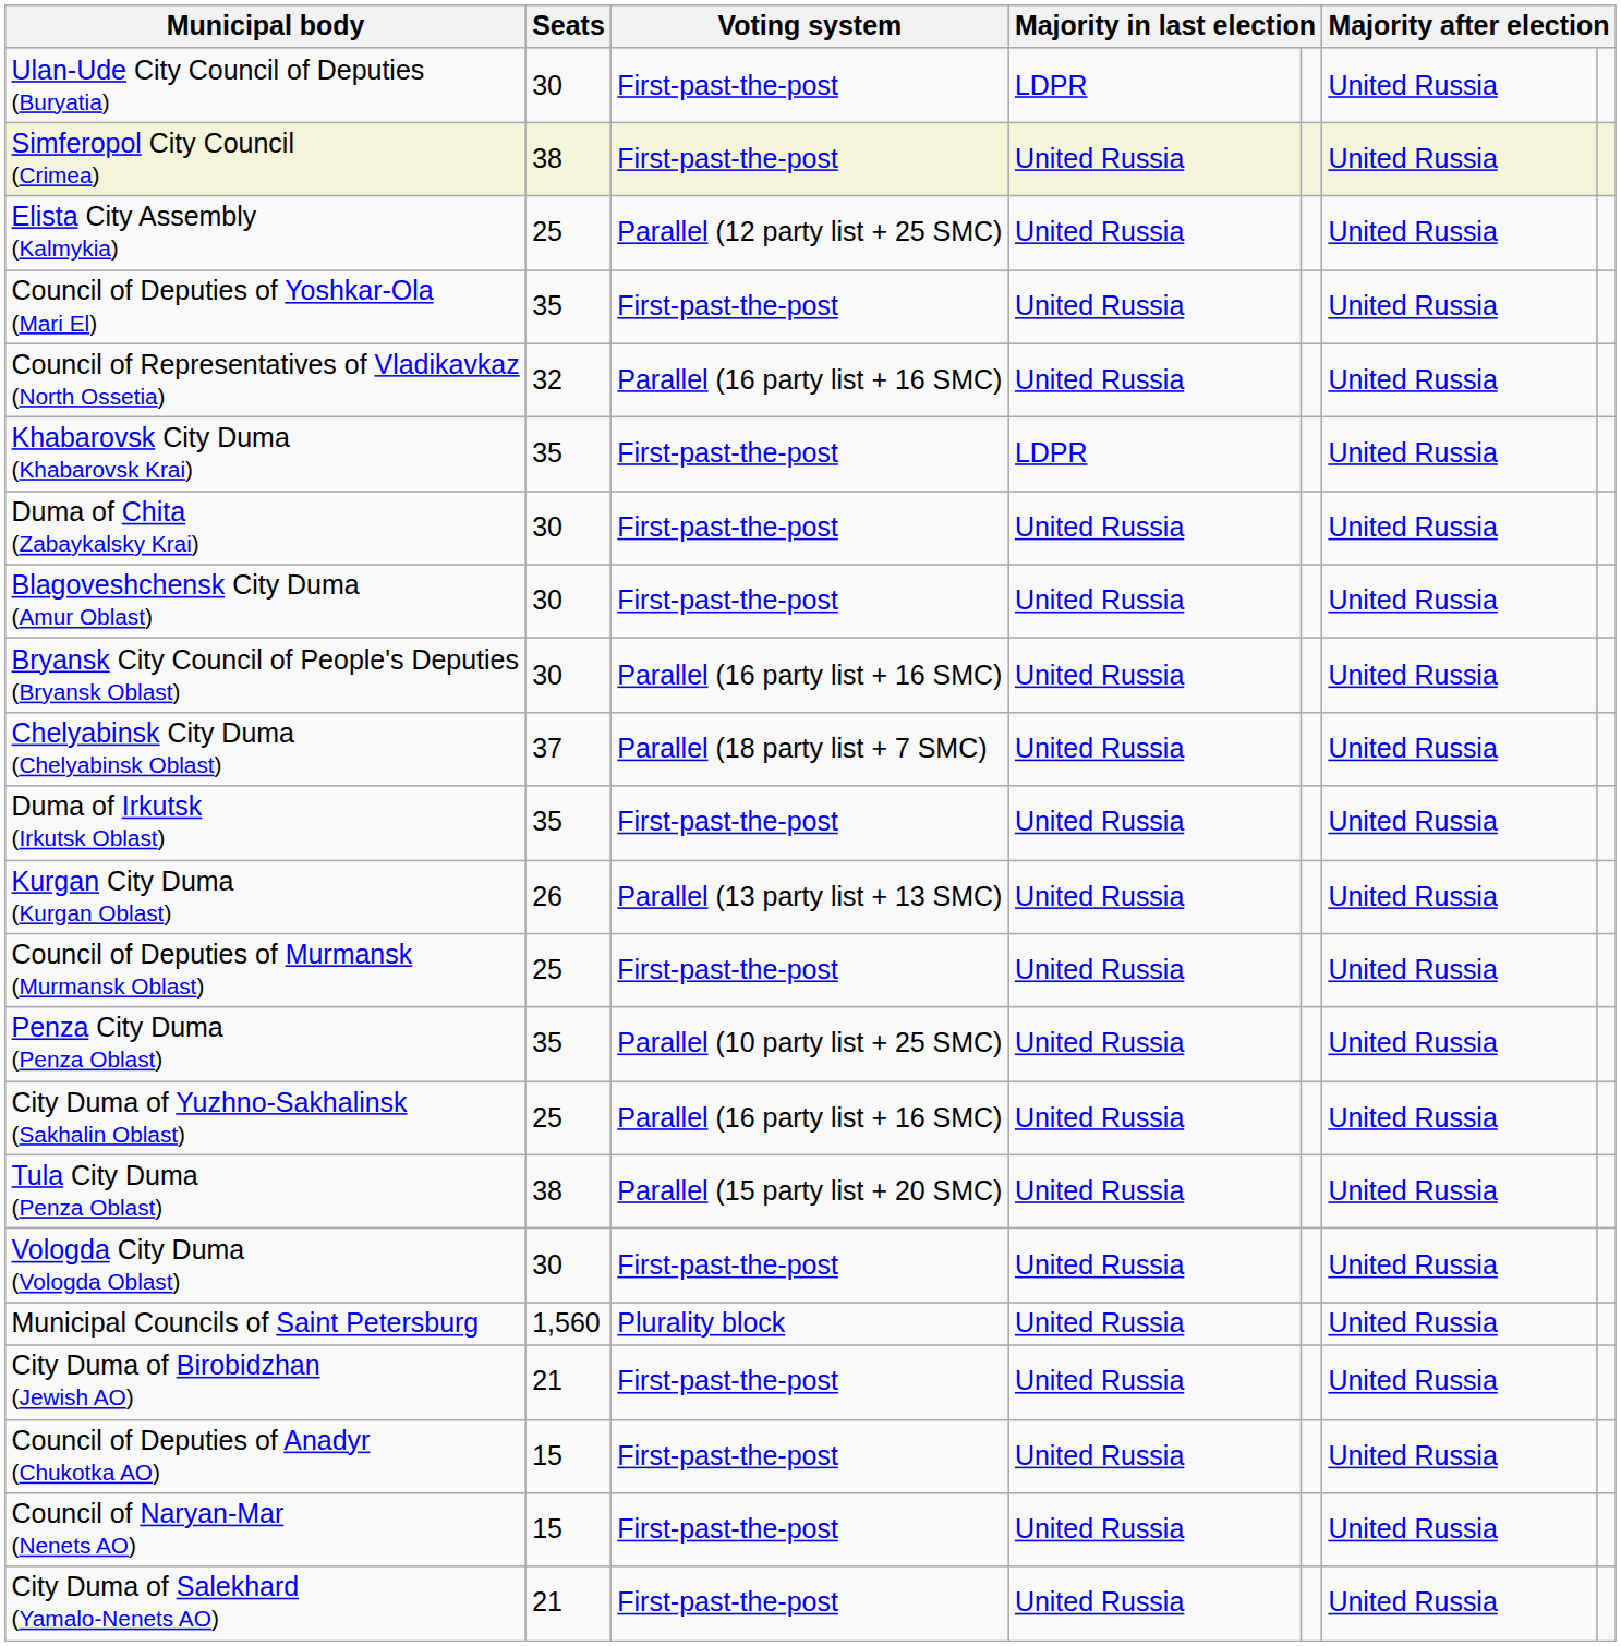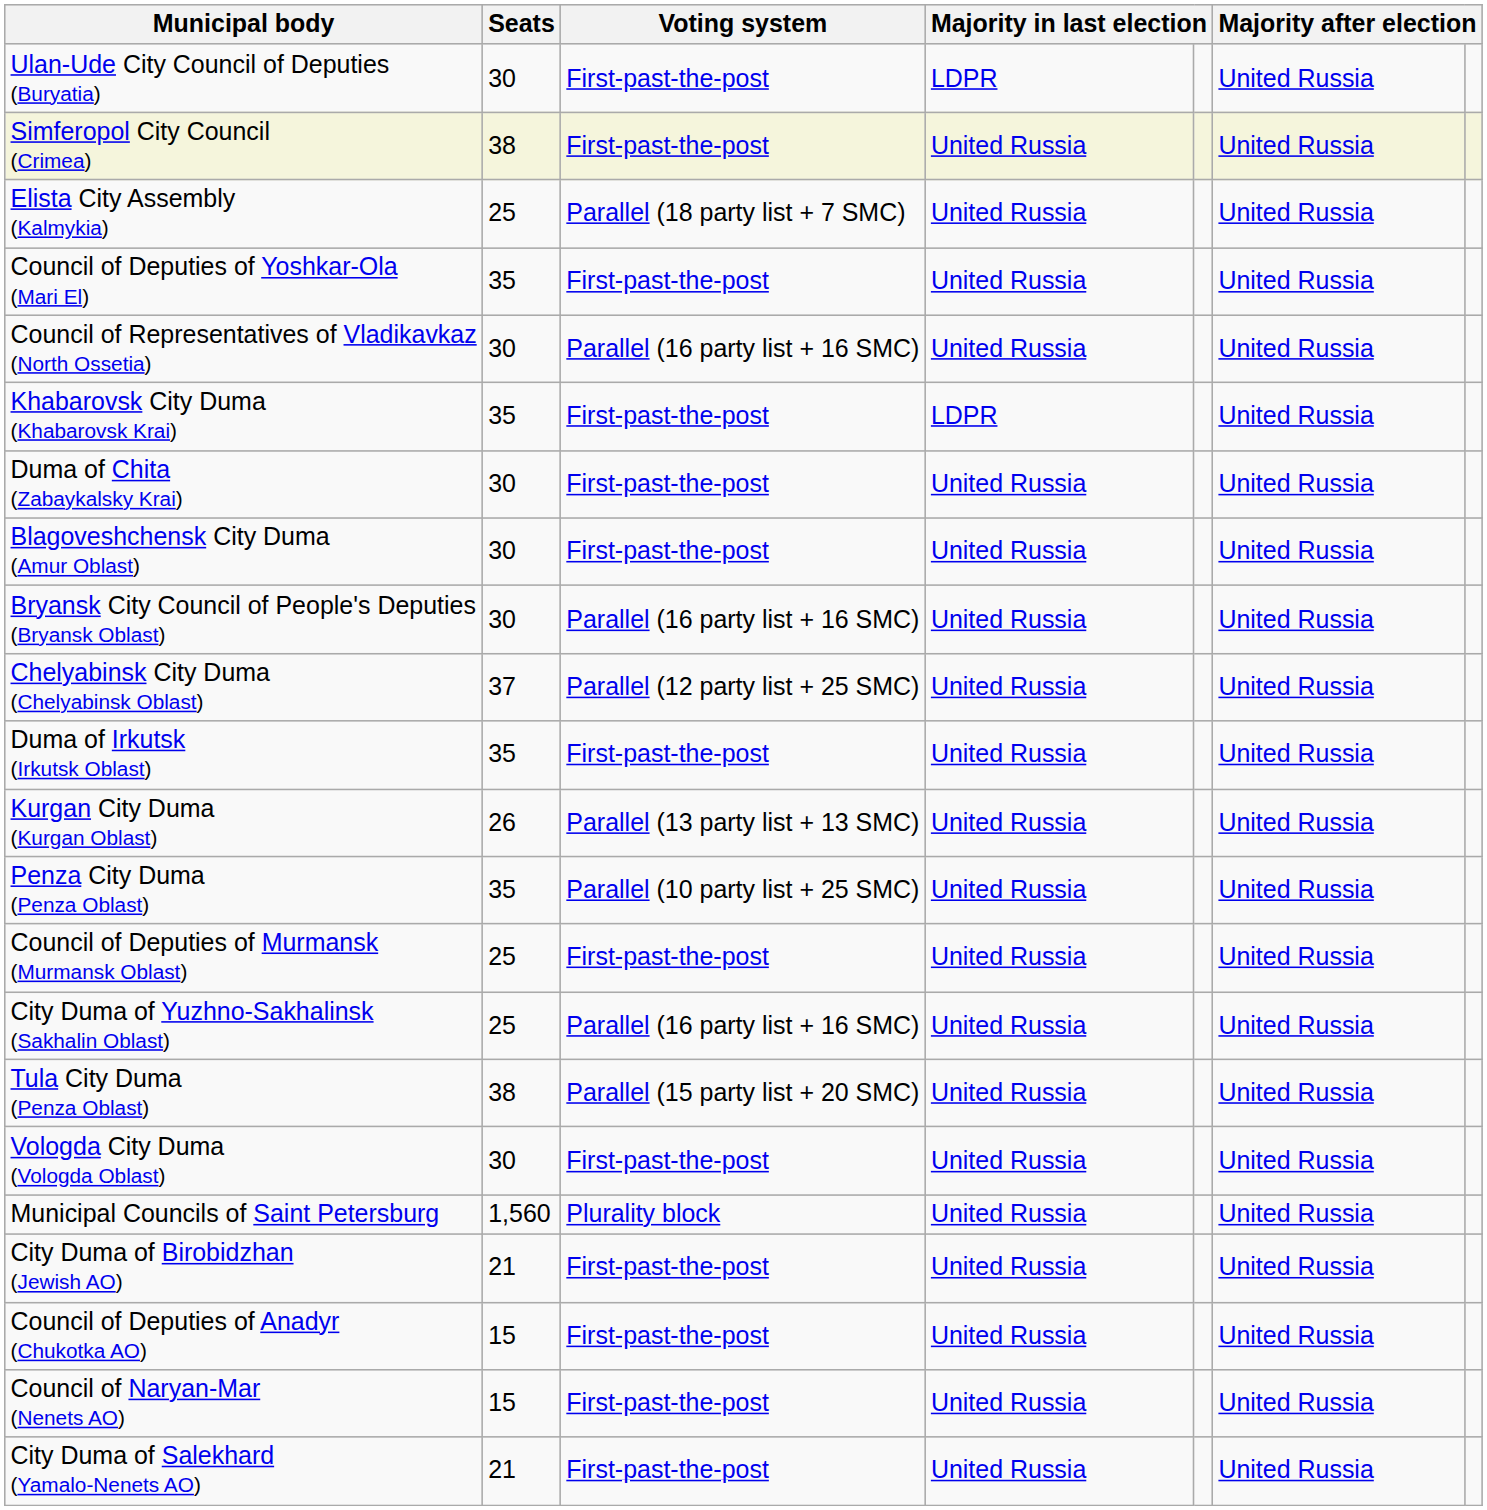Elista City Assembly (Kalmykia) | Voting system: Parallel (12 party list + 25 SMC) -> Parallel (18 party list + 7 SMC)
Council of Representatives of Vladikavkaz (North Ossetia) | Seats: 32 -> 30
Chelyabinsk City Duma (Chelyabinsk Oblast) | Voting system: Parallel (18 party list + 7 SMC) -> Parallel (12 party list + 25 SMC)
rows swapped: Council of Deputies of Murmansk (Murmansk Oblast) <-> Penza City Duma (Penza Oblast)
